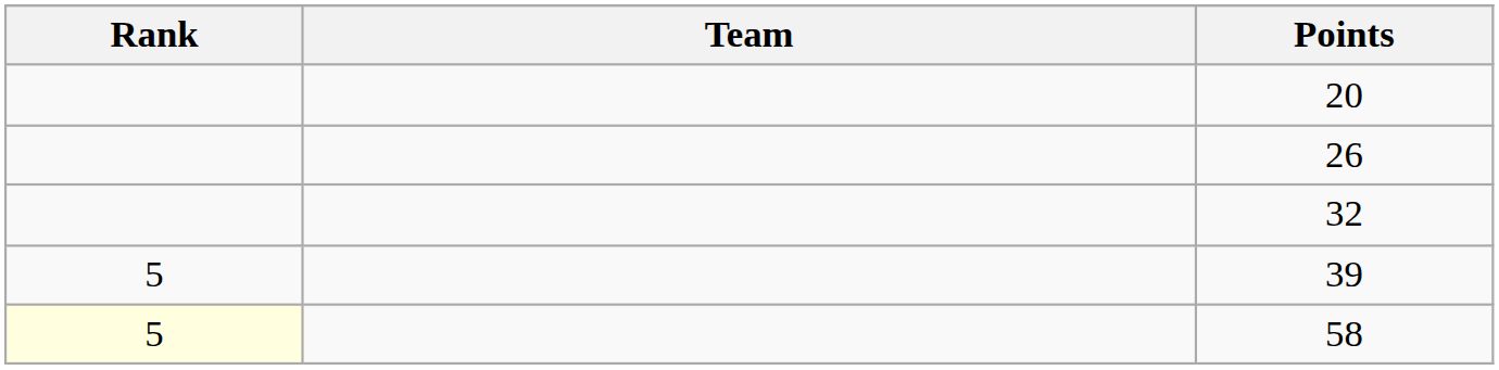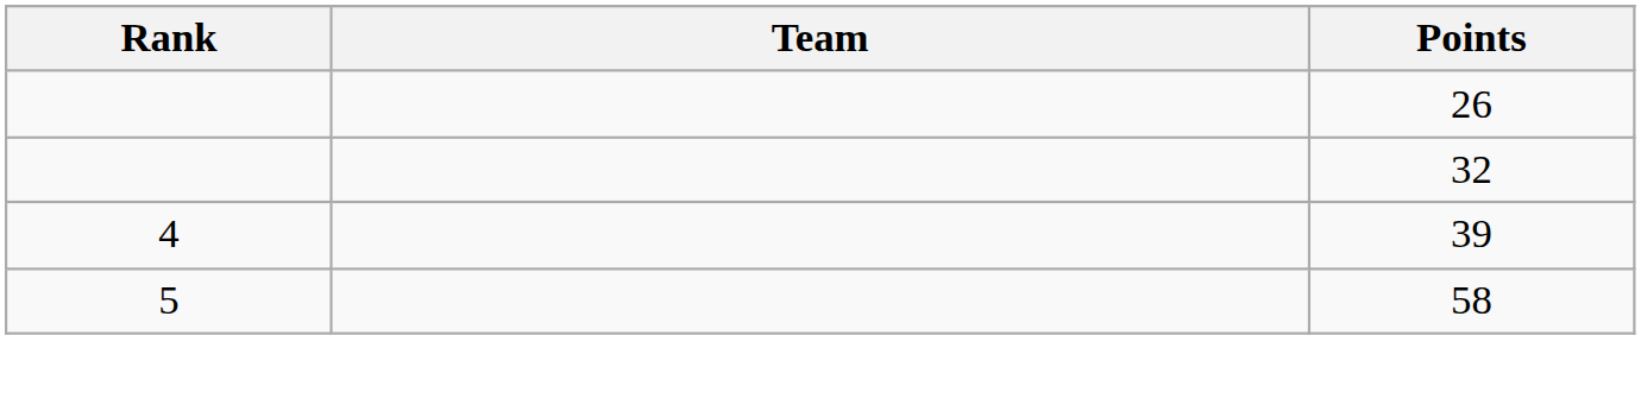- row: 20
39 | Rank: 5 -> 4
58 | Rank: lightyellow background -> no background
